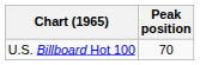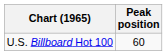U.S. Billboard Hot 100 | Peak position: 70 -> 60
